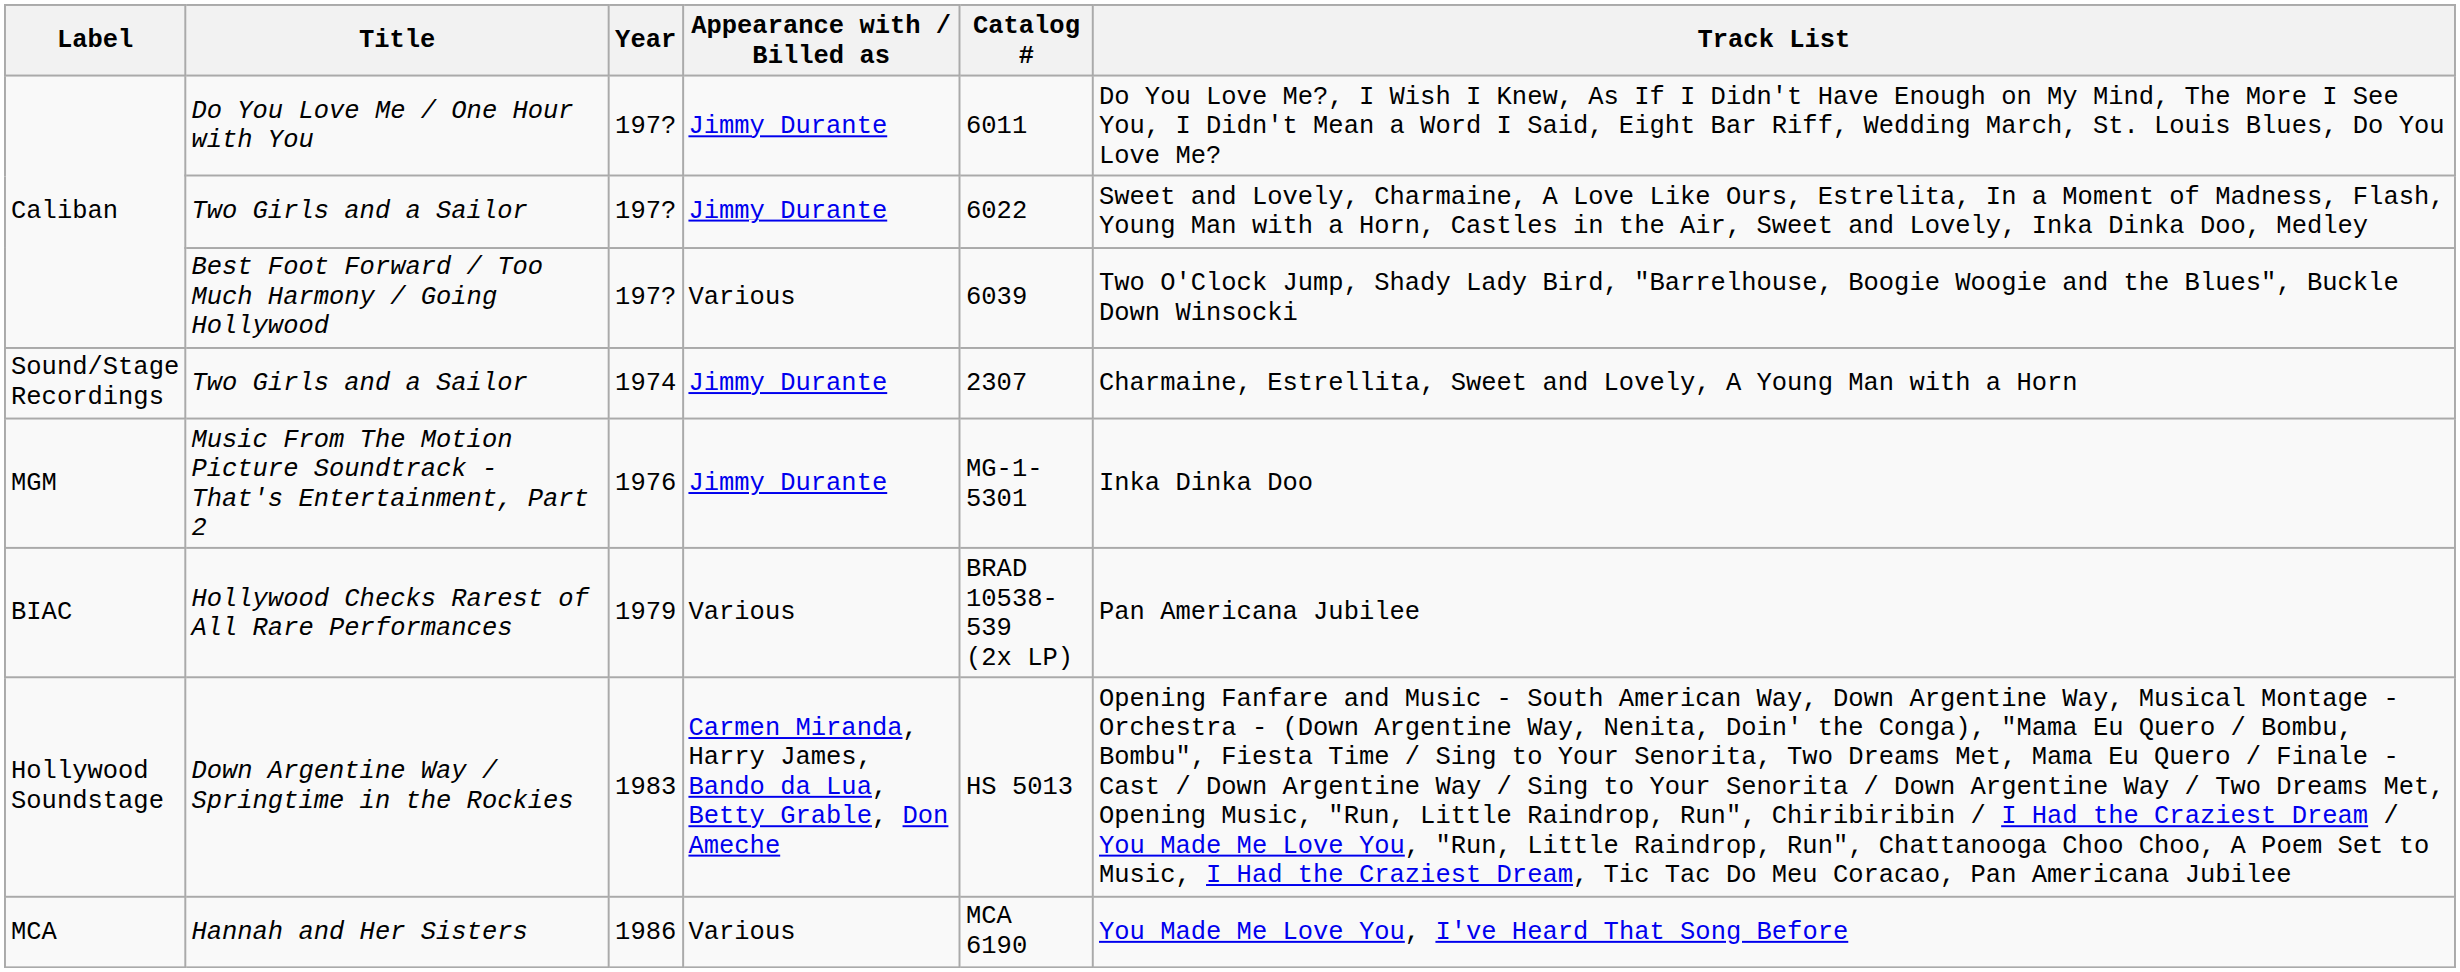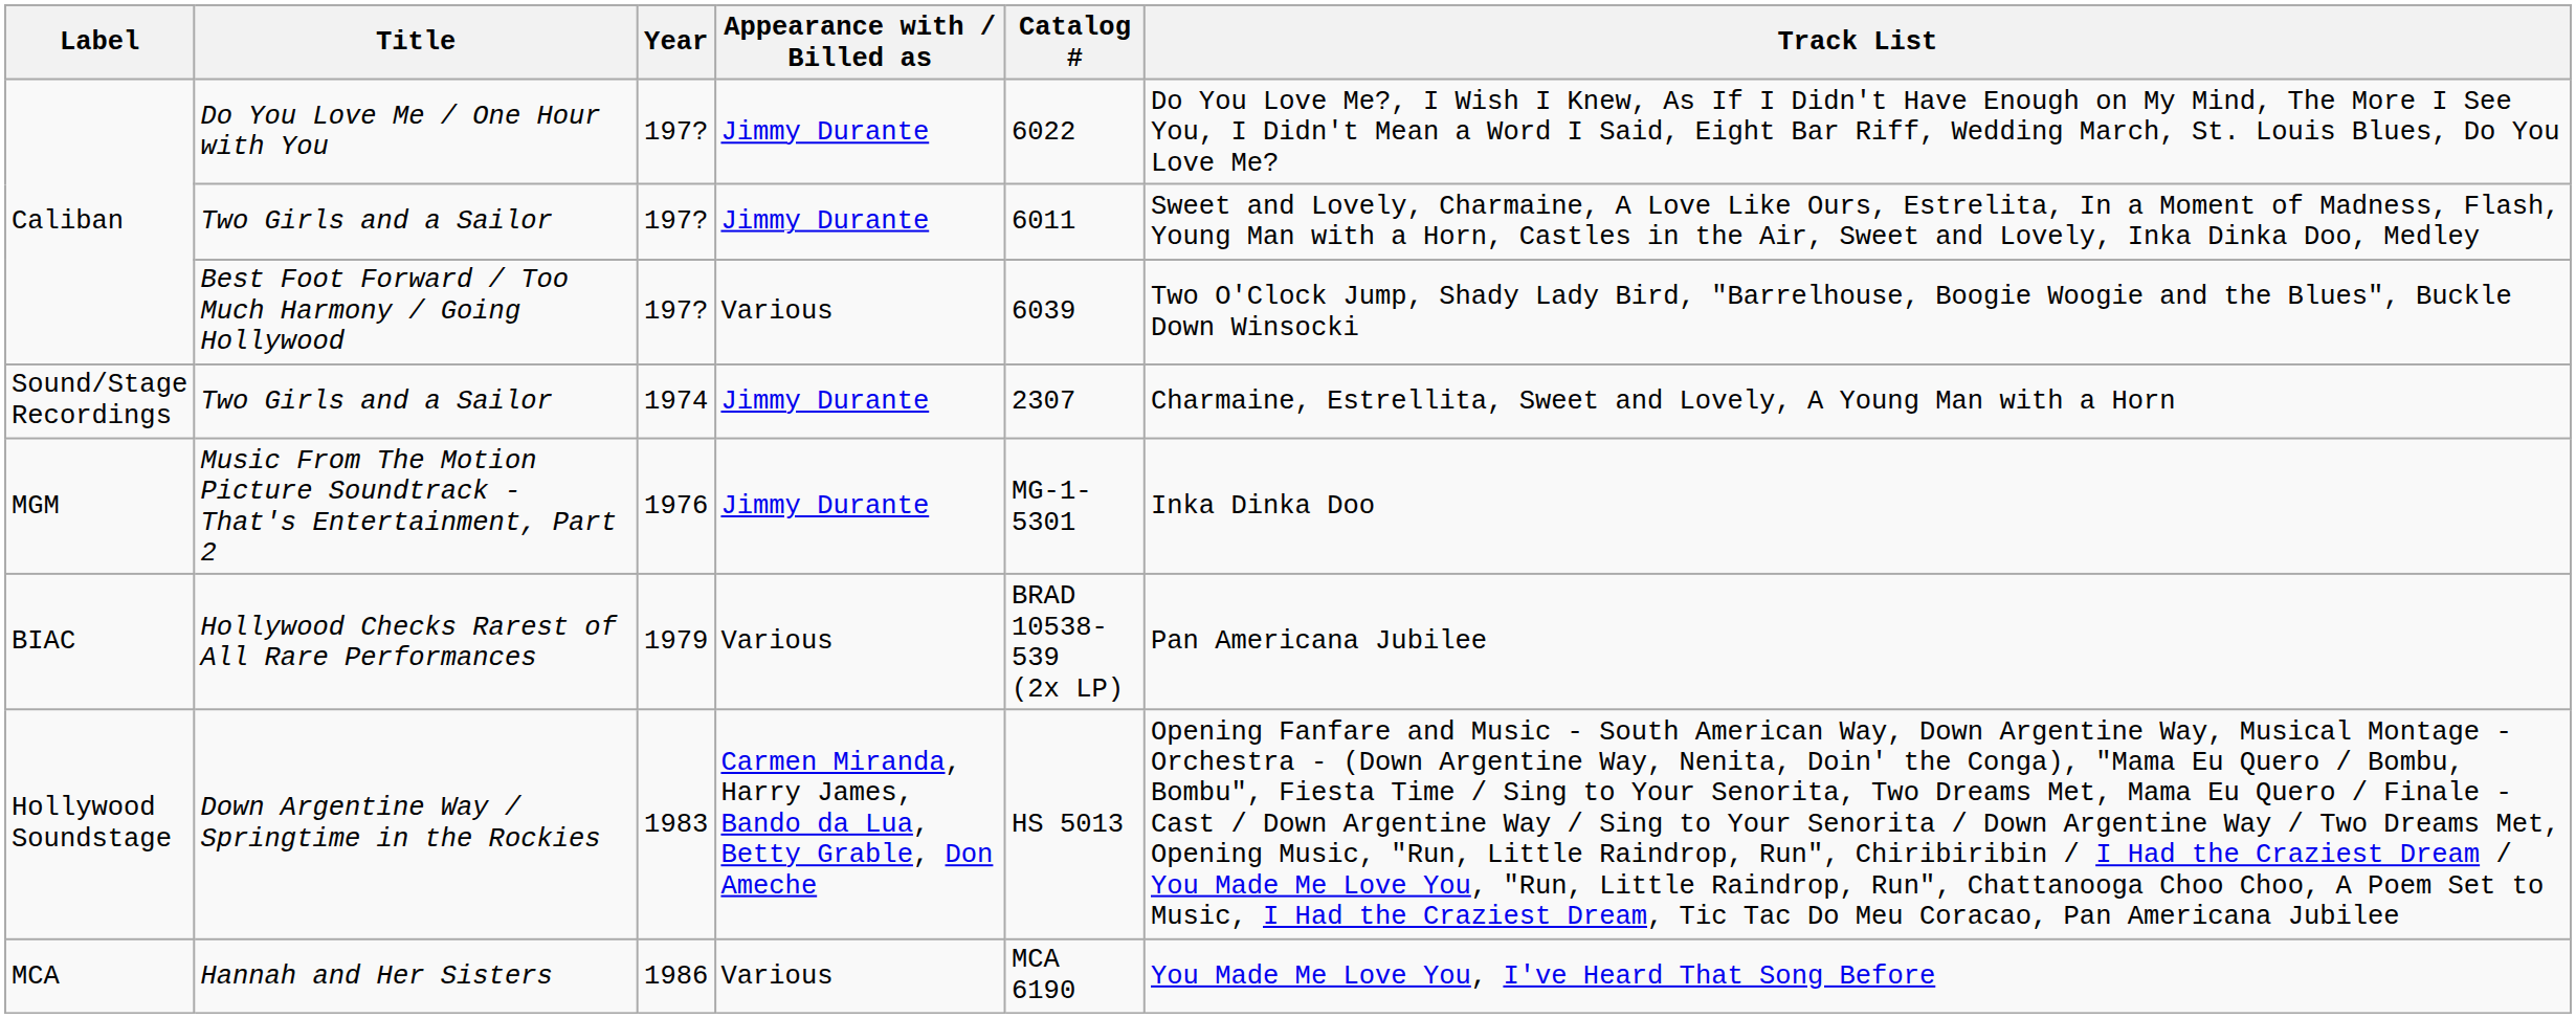Do You Love Me / One Hour with You | Catalog #: 6011 -> 6022
Caliban / Two Girls and a Sailor | Catalog #: 6022 -> 6011
